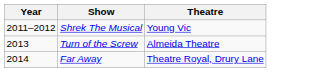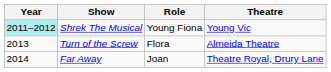+ column: Role | Young Fiona | Flora | Joan
Shrek The Musical | Year: no background -> paleturquoise background
